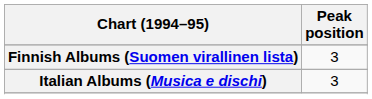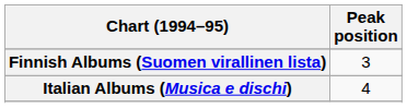Italian Albums (Musica e dischi) | Peak position: 3 -> 4
